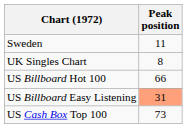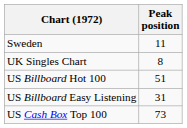US Billboard Hot 100 | Peak position: 66 -> 51
US Billboard Easy Listening | Peak position: lightsalmon background -> no background
